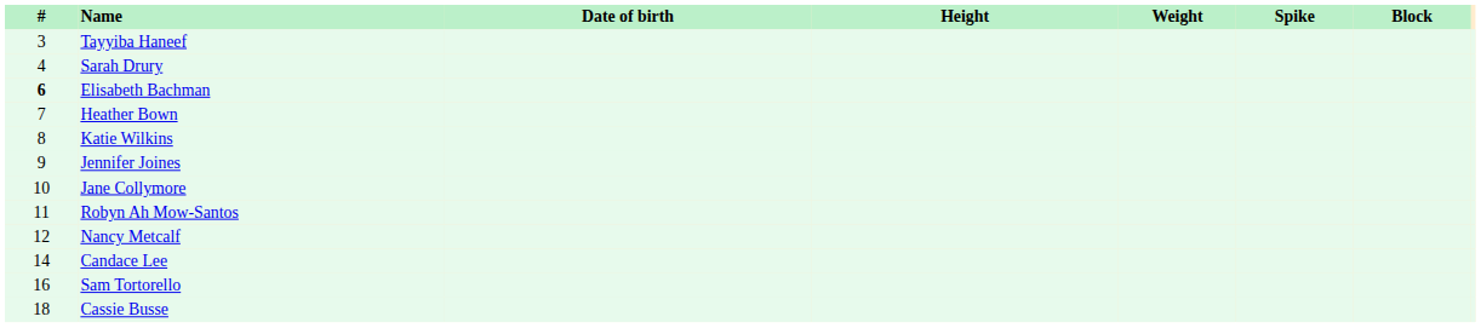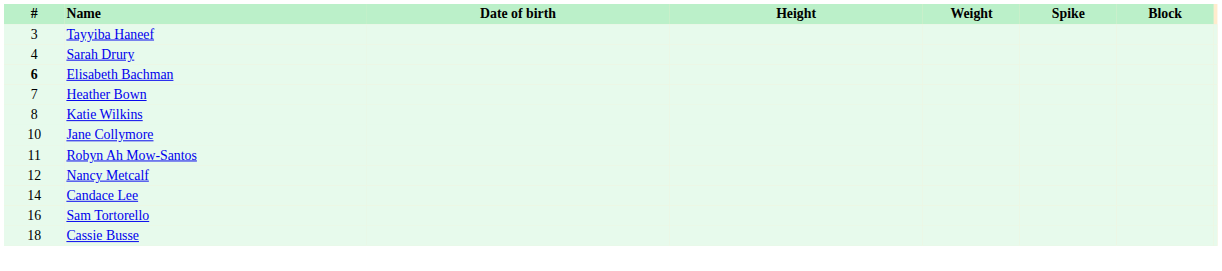- row: 9 | Jennifer Joines
